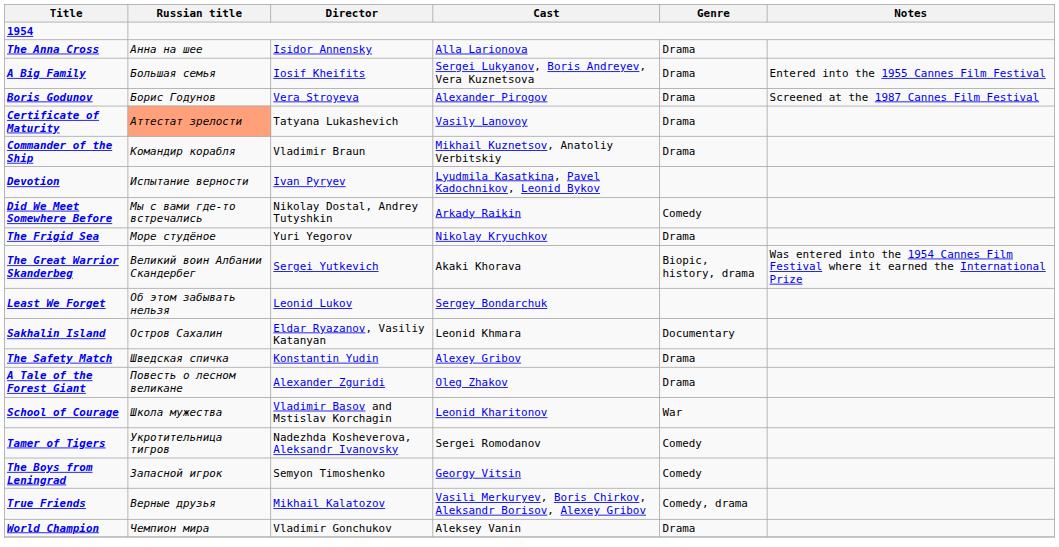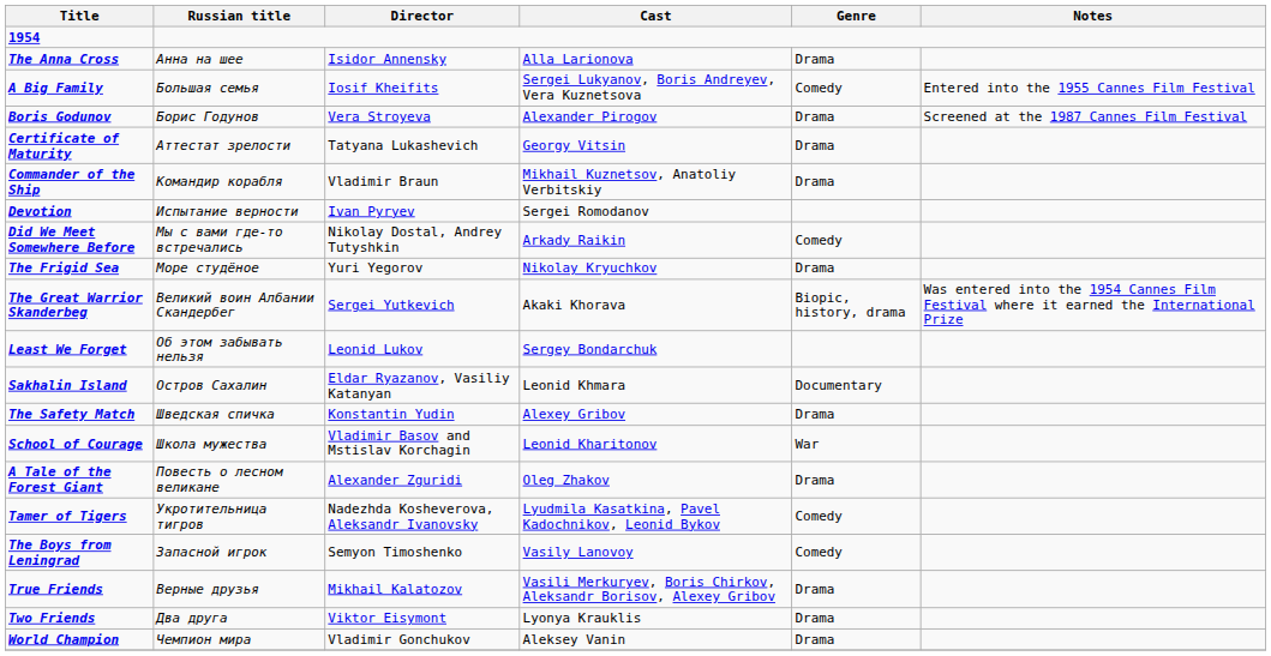A Big Family | Genre: Drama -> Comedy
Certificate of Maturity | Russian title: lightsalmon background -> no background
Certificate of Maturity | Cast: Vasily Lanovoy -> Georgy Vitsin
Devotion | Cast: Lyudmila Kasatkina, Pavel Kadochnikov, Leonid Bykov -> Sergei Romodanov
rows swapped: School of Courage <-> A Tale of the Forest Giant
Tamer of Tigers | Cast: Sergei Romodanov -> Lyudmila Kasatkina, Pavel Kadochnikov, Leonid Bykov
The Boys from Leningrad | Cast: Georgy Vitsin -> Vasily Lanovoy
True Friends | Genre: Comedy, drama -> Drama
+ row: Two Friends | Два друга | Viktor Eisymont | Lyonya Krauklis | Drama
